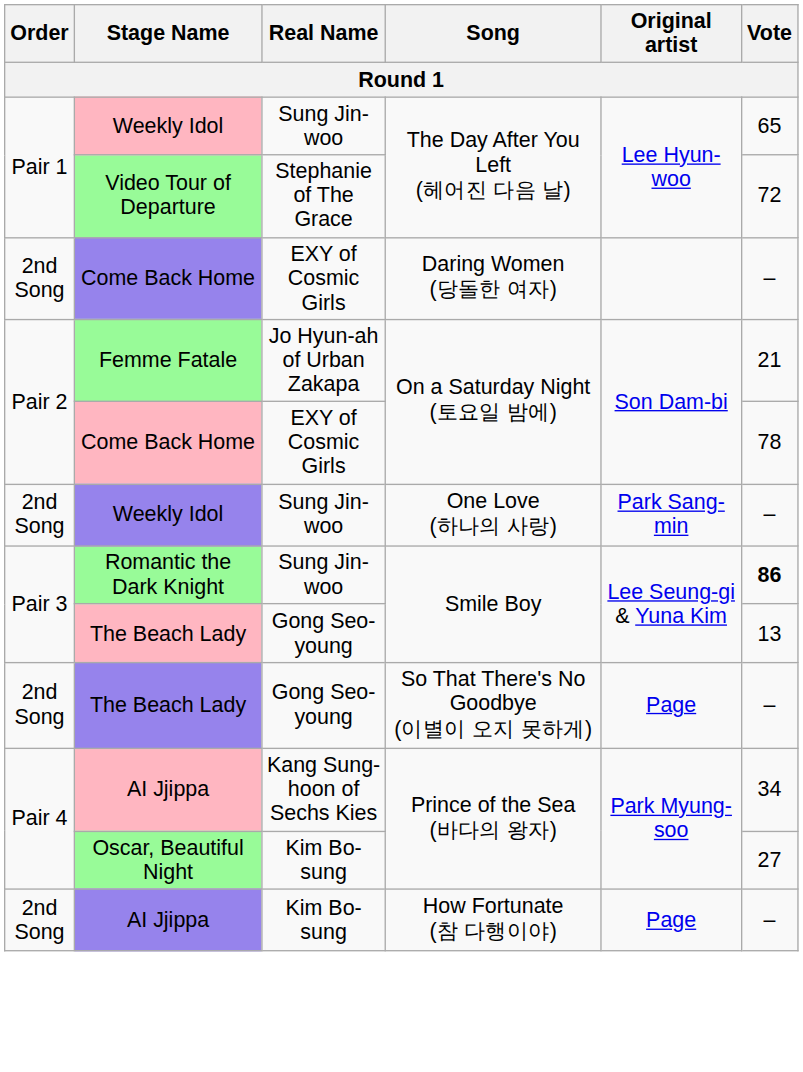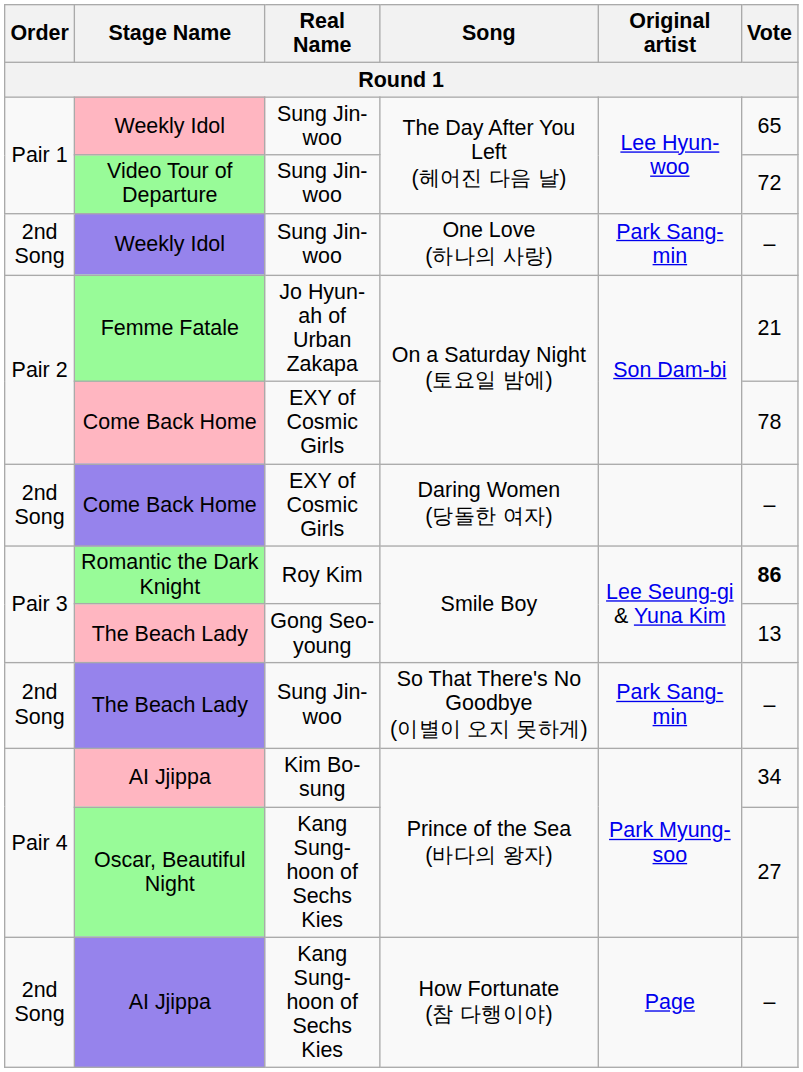Video Tour of Departure | Real Name: Stephanie of The Grace -> Sung Jin-woo
rows swapped: Weekly Idol / One Love (하나의 사랑) <-> Come Back Home / Daring Women (당돌한 여자)
Romantic the Dark Knight | Real Name: Sung Jin-woo -> Roy Kim
The Beach Lady / So That There's No Goodbye (이별이 오지 못하게) | Real Name: Gong Seo-young -> Sung Jin-woo
The Beach Lady / So That There's No Goodbye (이별이 오지 못하게) | Original artist: Page -> Park Sang-min
AI Jjippa / Prince of the Sea (바다의 왕자) | Real Name: Kang Sung-hoon of Sechs Kies -> Kim Bo-sung
Oscar, Beautiful Night | Real Name: Kim Bo-sung -> Kang Sung-hoon of Sechs Kies
AI Jjippa / How Fortunate (참 다행이야) | Real Name: Kim Bo-sung -> Kang Sung-hoon of Sechs Kies
